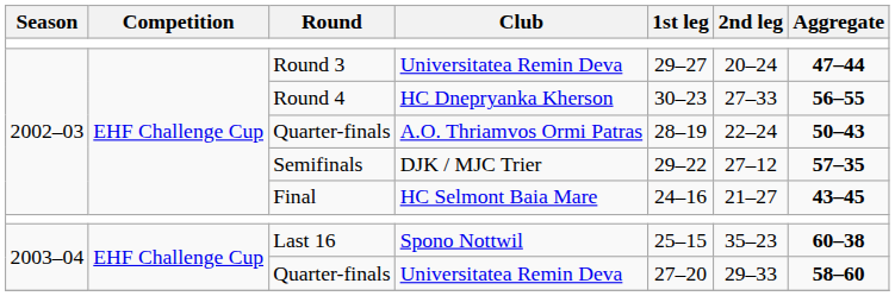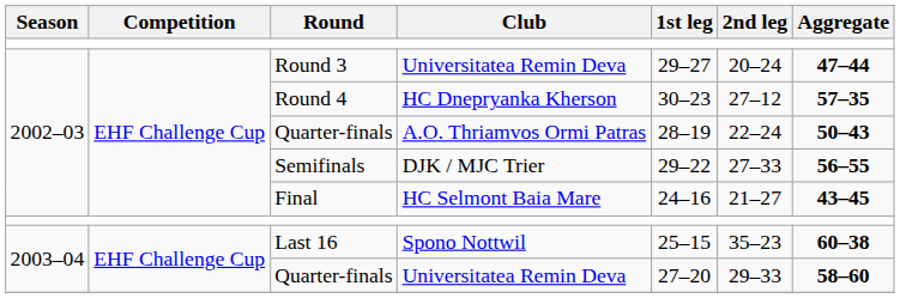Round 4 | 2nd leg: 27–33 -> 27–12
Round 4 | Aggregate: 56–55 -> 57–35
Semifinals | 2nd leg: 27–12 -> 27–33
Semifinals | Aggregate: 57–35 -> 56–55
